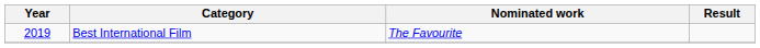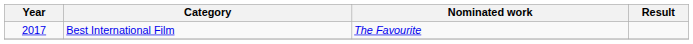Best International Film | Year: 2019 -> 2017
